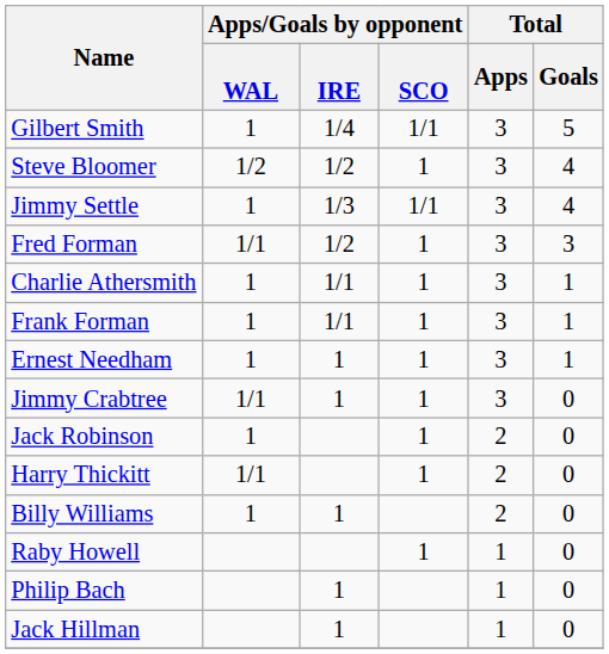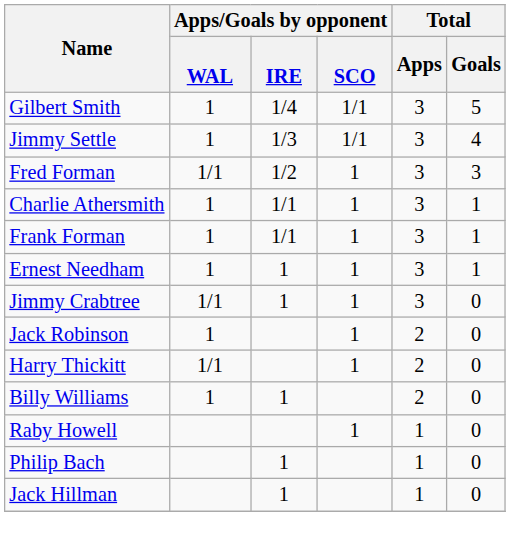- row: Steve Bloomer | 1/2 | 1/2 | 1 | 3 | 4
